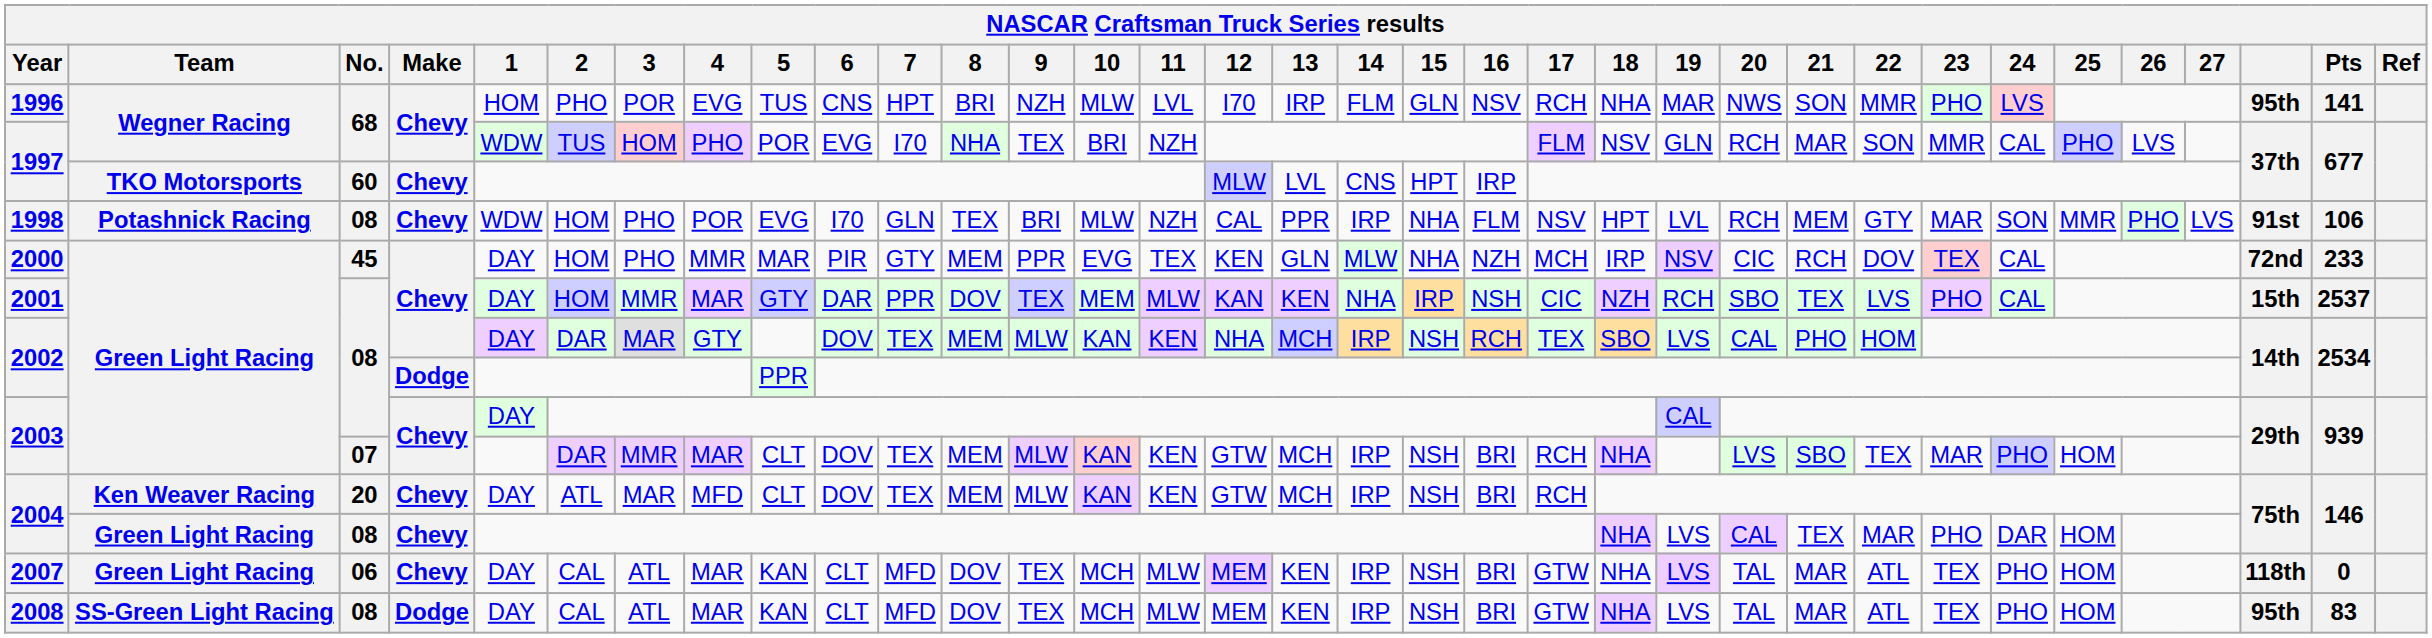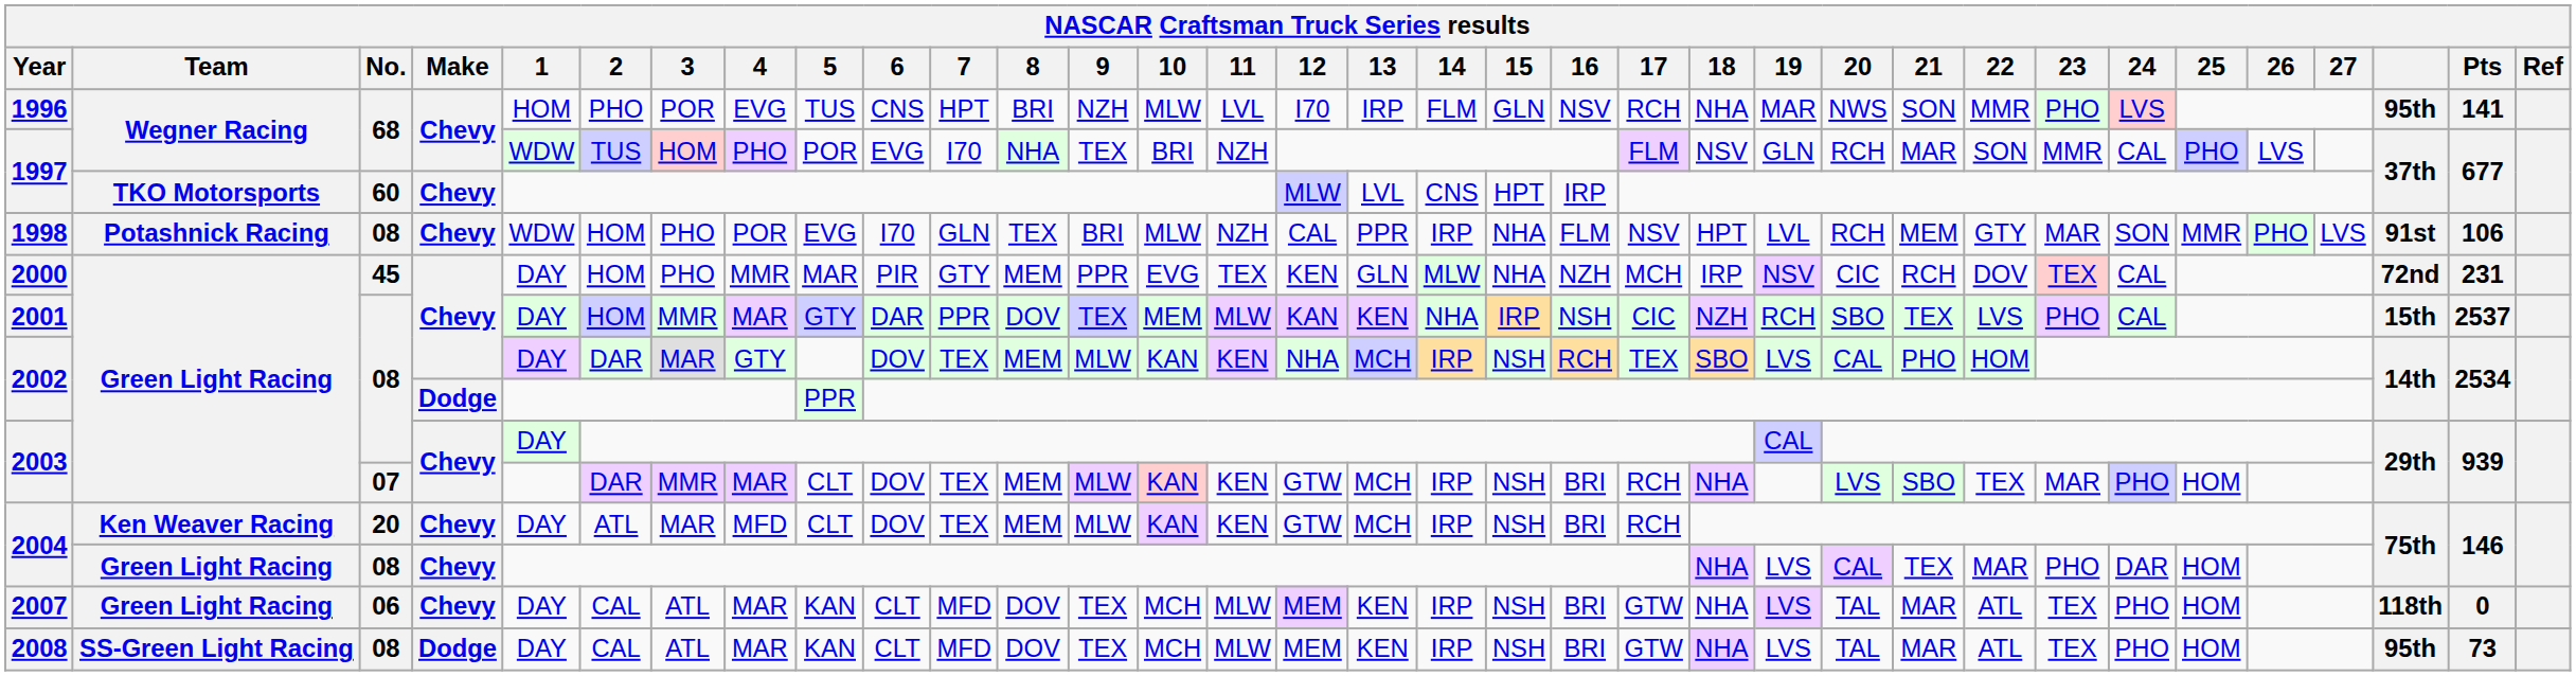2000 | Pts: 233 -> 231
2008 | Pts: 83 -> 73
